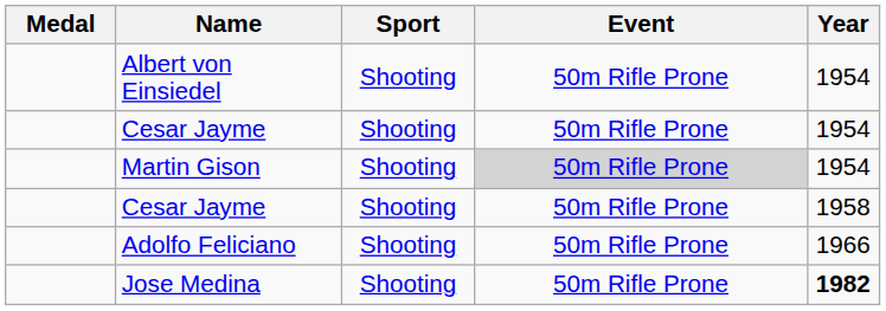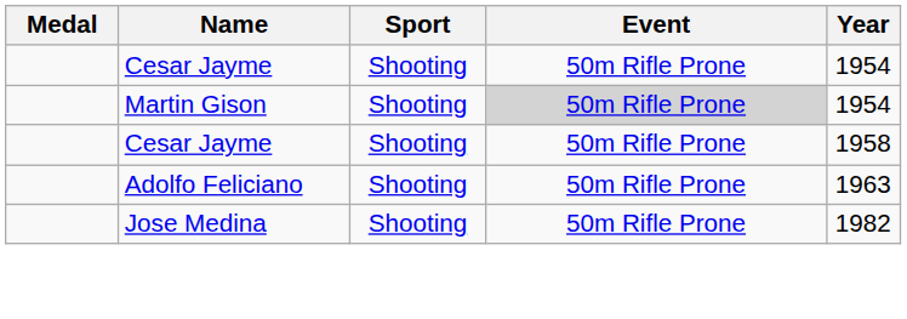- row: Albert von Einsiedel | Shooting | 50m Rifle Prone | 1954
Adolfo Feliciano | Year: 1966 -> 1963
Jose Medina | Year: bold -> normal
